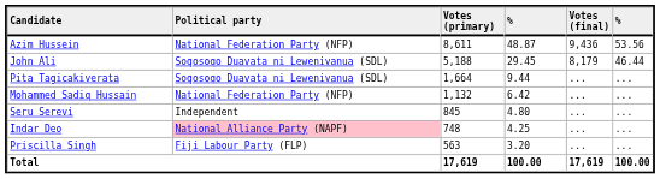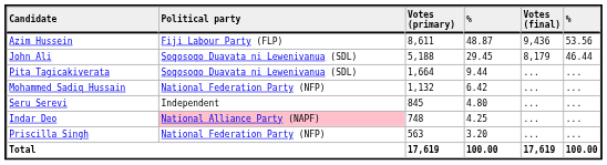Azim Hussein | Political party: National Federation Party (NFP) -> Fiji Labour Party (FLP)
Priscilla Singh | Political party: Fiji Labour Party (FLP) -> National Federation Party (NFP)
